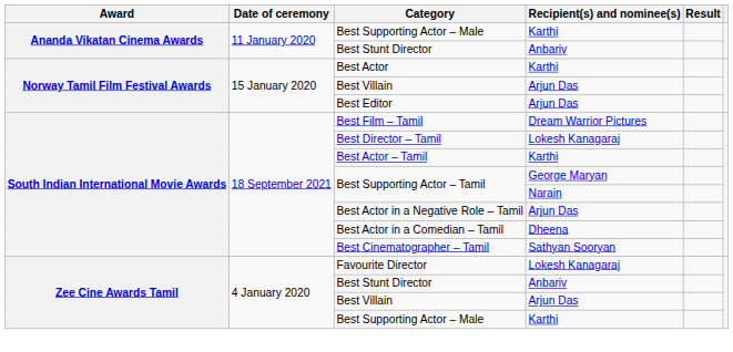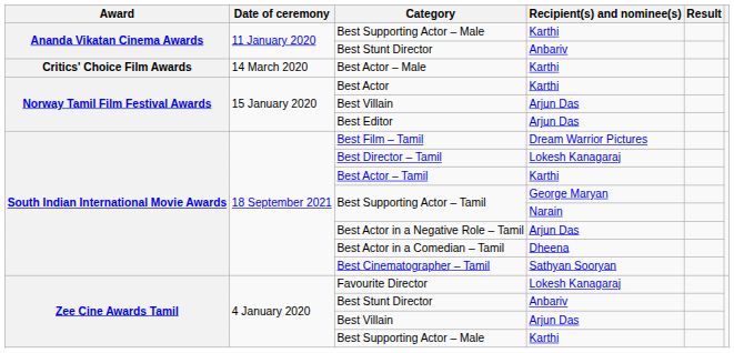+ row: Critics' Choice Film Awards | 14 March 2020 | Best Actor – Male | Karthi
